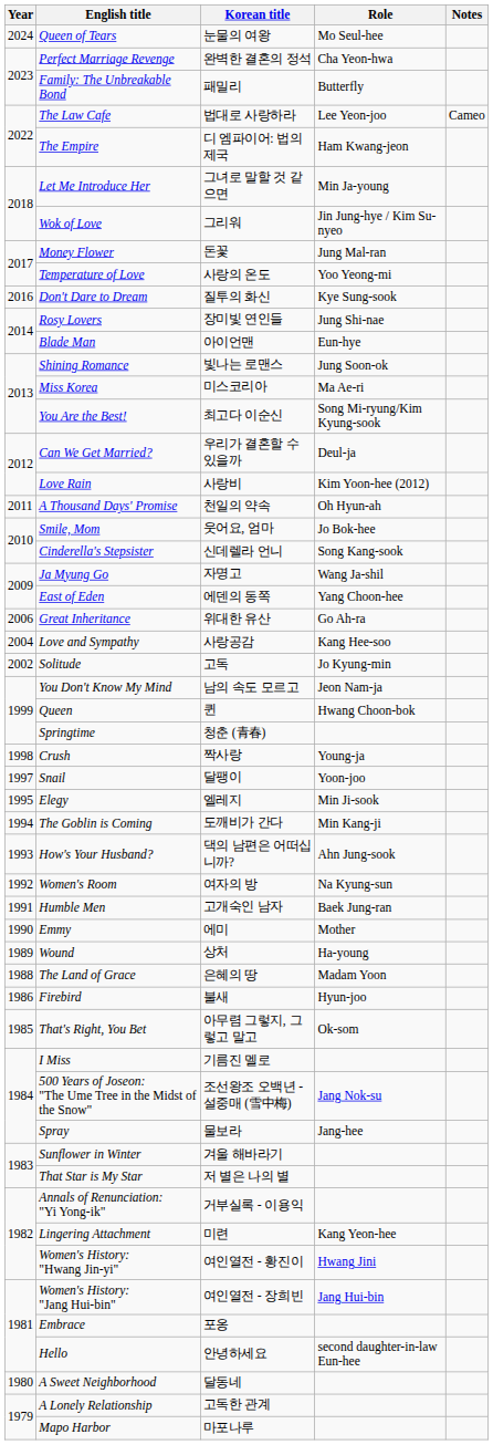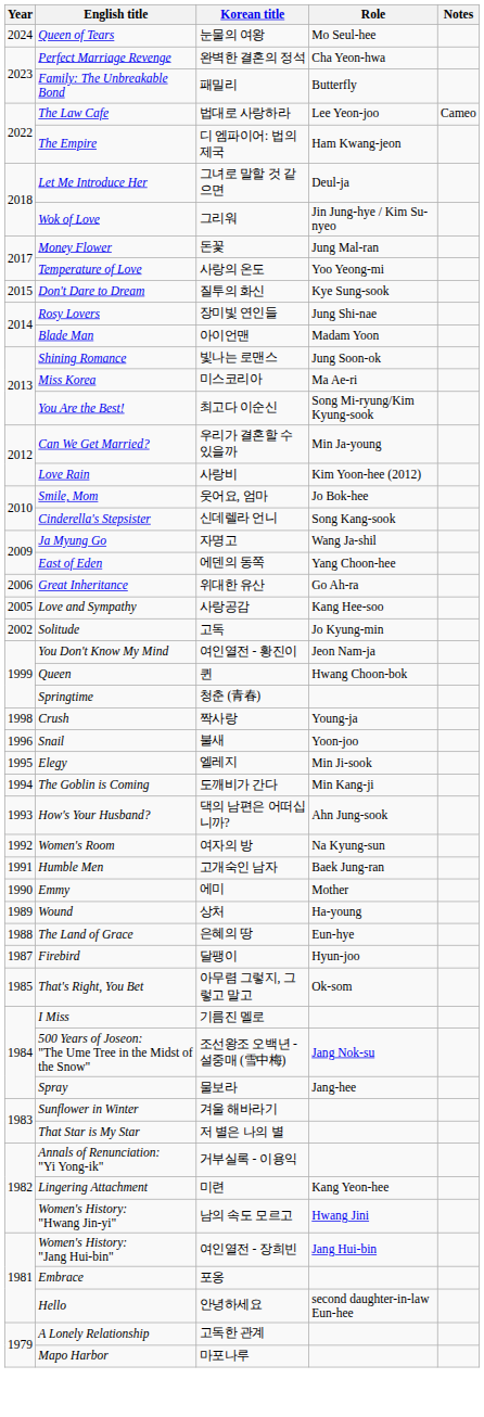Let Me Introduce Her | Role: Min Ja-young -> Deul-ja
Don't Dare to Dream | Year: 2016 -> 2015
Blade Man | Role: Eun-hye -> Madam Yoon
Can We Get Married? | Role: Deul-ja -> Min Ja-young
- row: 2011 | A Thousand Days' Promise | 천일의 약속 | Oh Hyun-ah
Love and Sympathy | Year: 2004 -> 2005
You Don't Know My Mind | Korean title: 남의 속도 모르고 -> 여인열전 - 황진이
Snail | Year: 1997 -> 1996
Snail | Korean title: 달팽이 -> 불새
The Land of Grace | Role: Madam Yoon -> Eun-hye
Firebird | Year: 1986 -> 1987
Firebird | Korean title: 불새 -> 달팽이
Women's History: "Hwang Jin-yi" | Korean title: 여인열전 - 황진이 -> 남의 속도 모르고
- row: 1980 | A Sweet Neighborhood | 달동네
